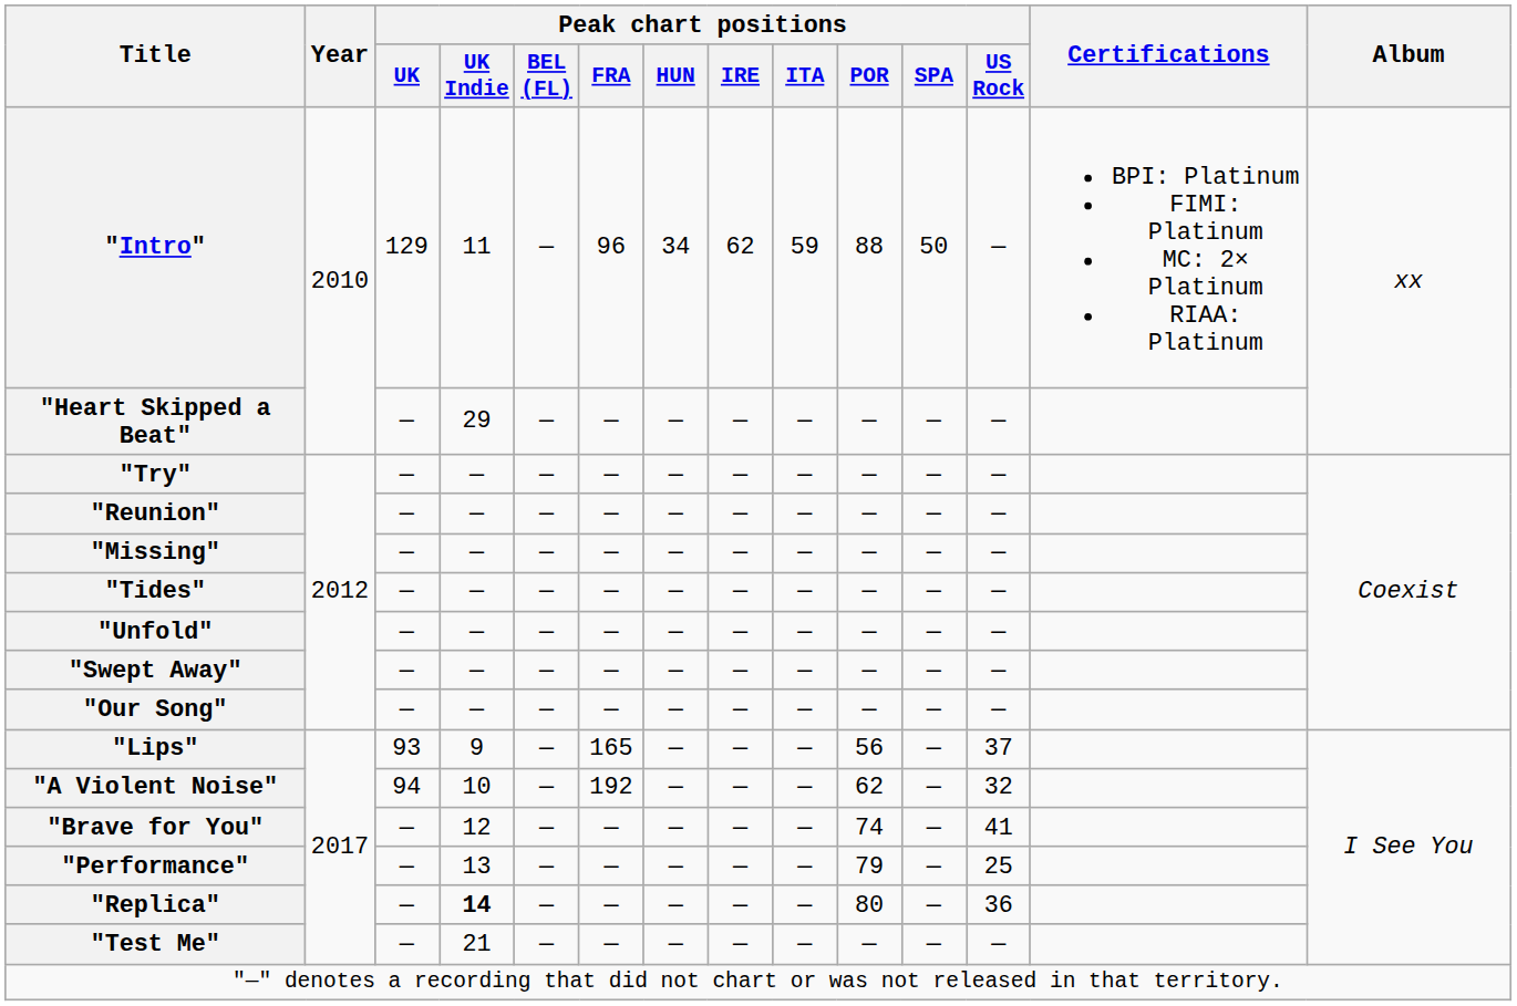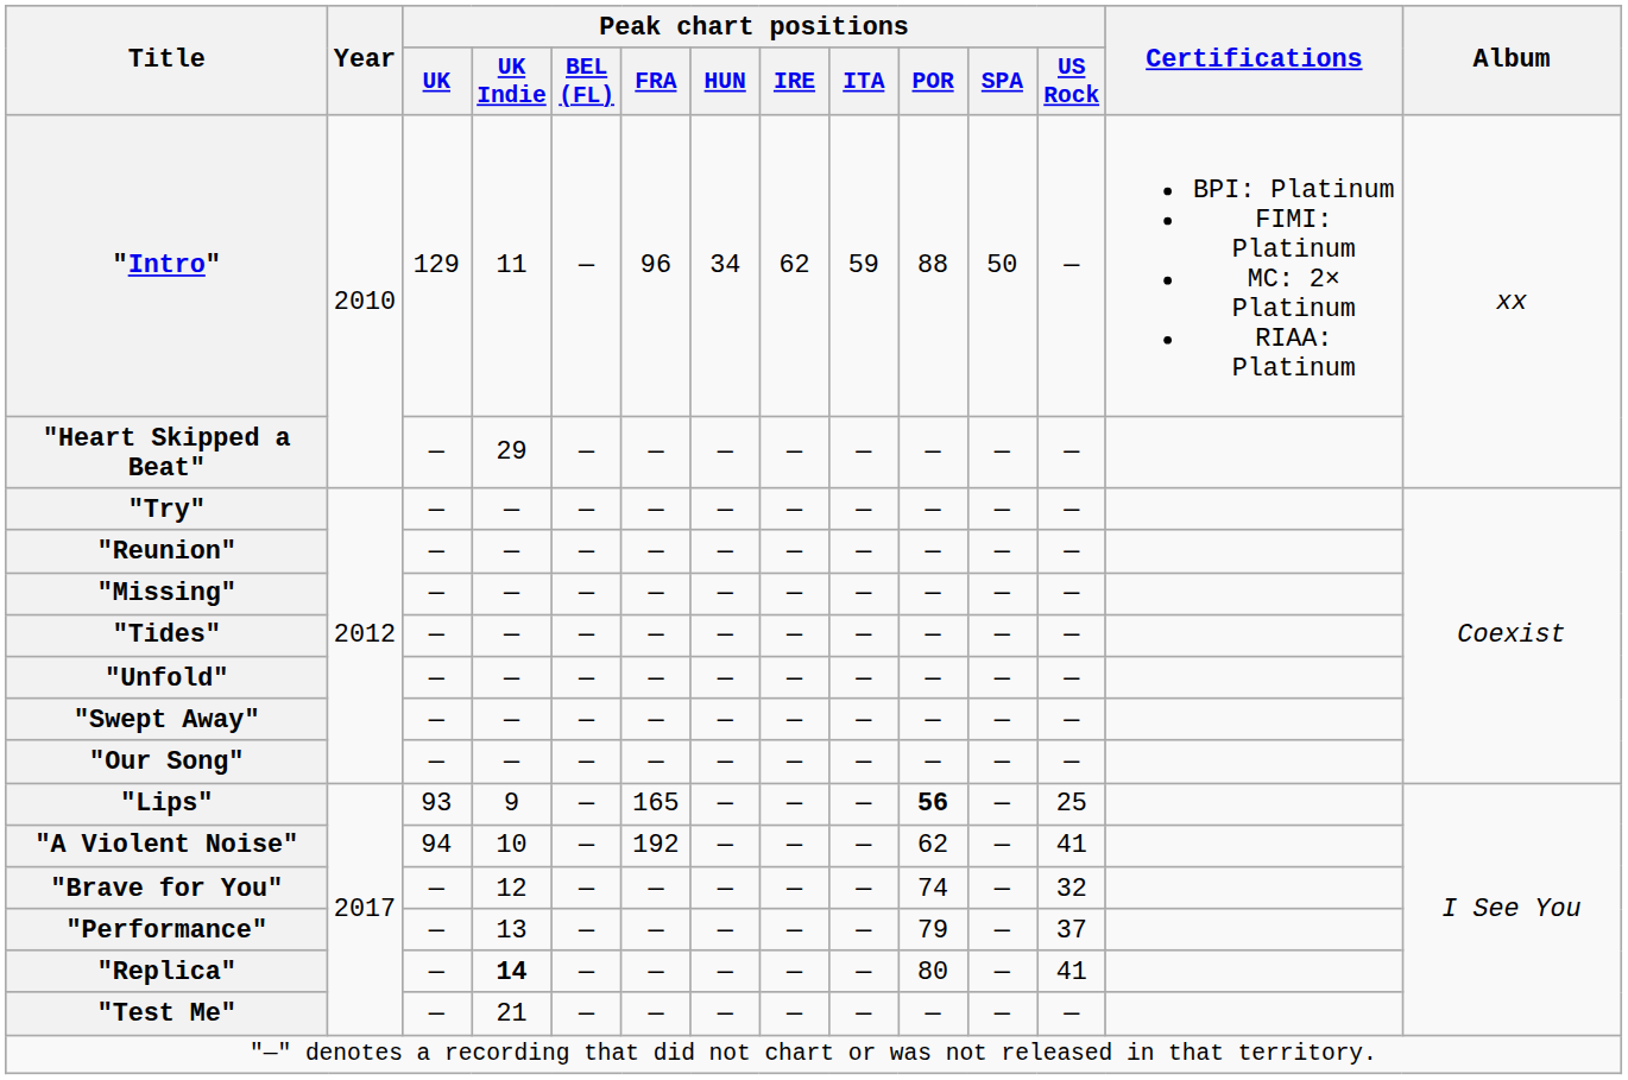"Lips" | Peak chart positions / POR: normal -> bold
"Lips" | Peak chart positions / US Rock: 37 -> 25
"A Violent Noise" | Peak chart positions / US Rock: 32 -> 41
"Brave for You" | Peak chart positions / US Rock: 41 -> 32
"Performance" | Peak chart positions / US Rock: 25 -> 37
"Replica" | Peak chart positions / US Rock: 36 -> 41
